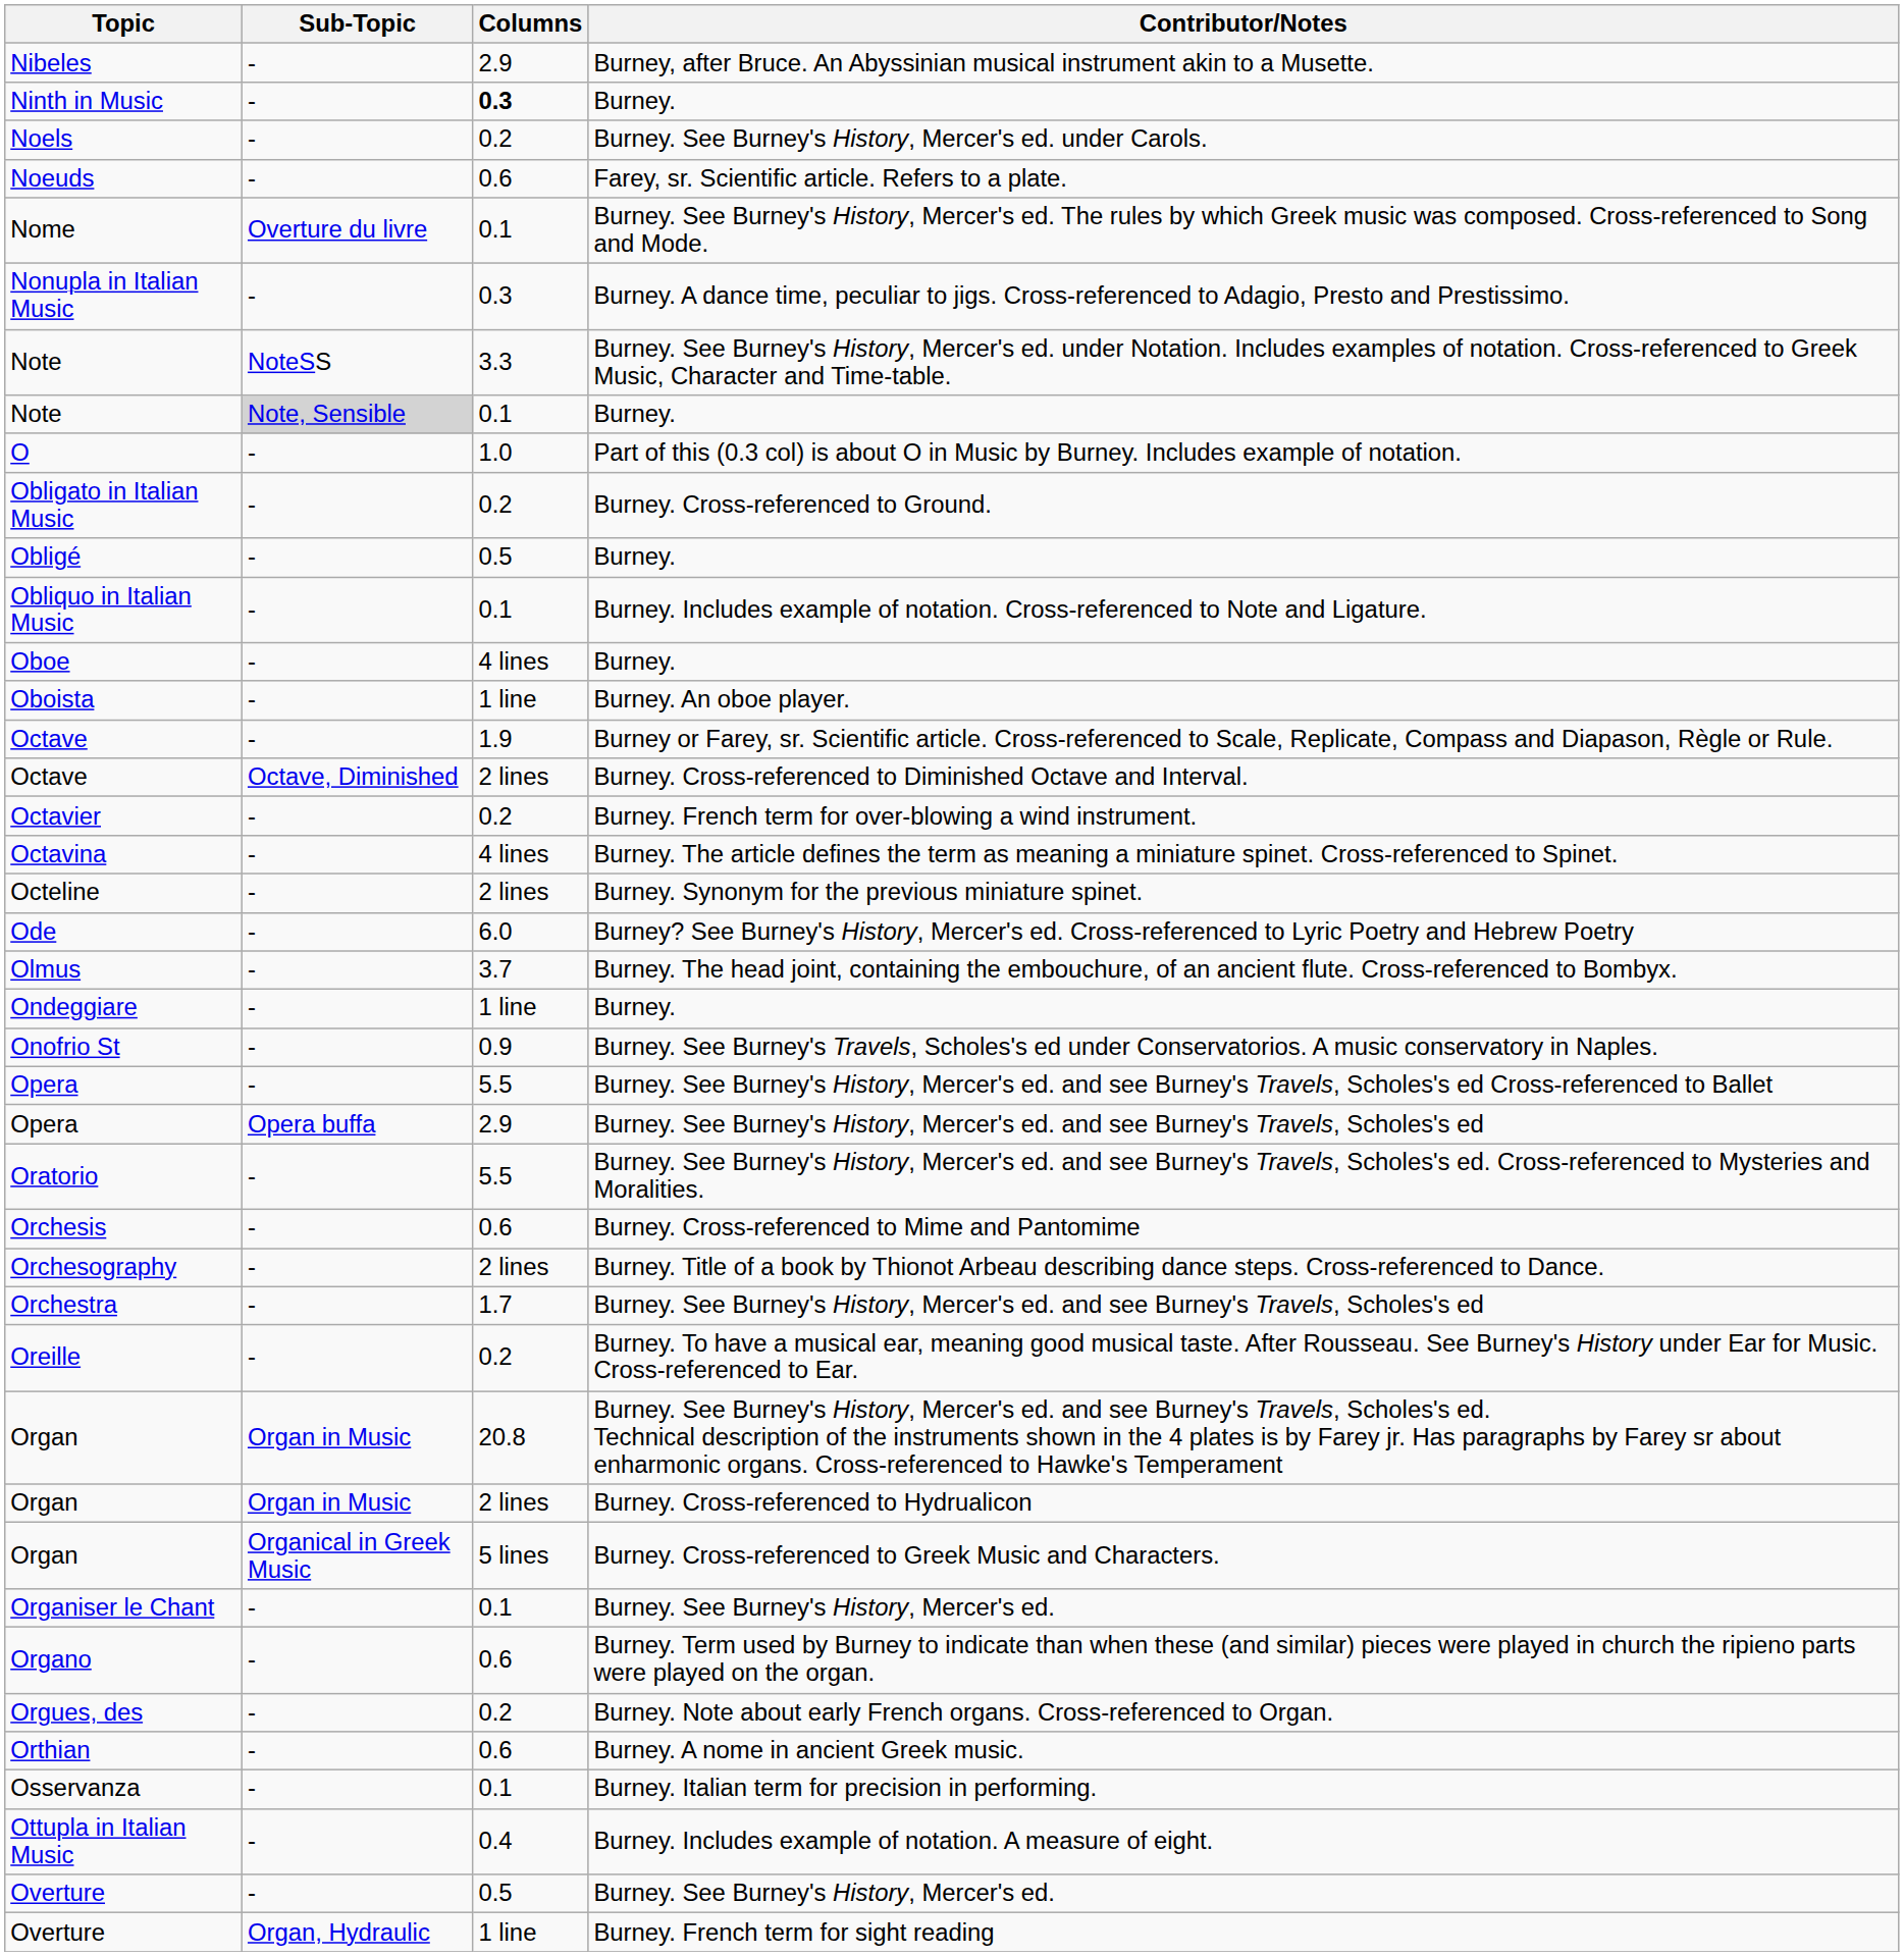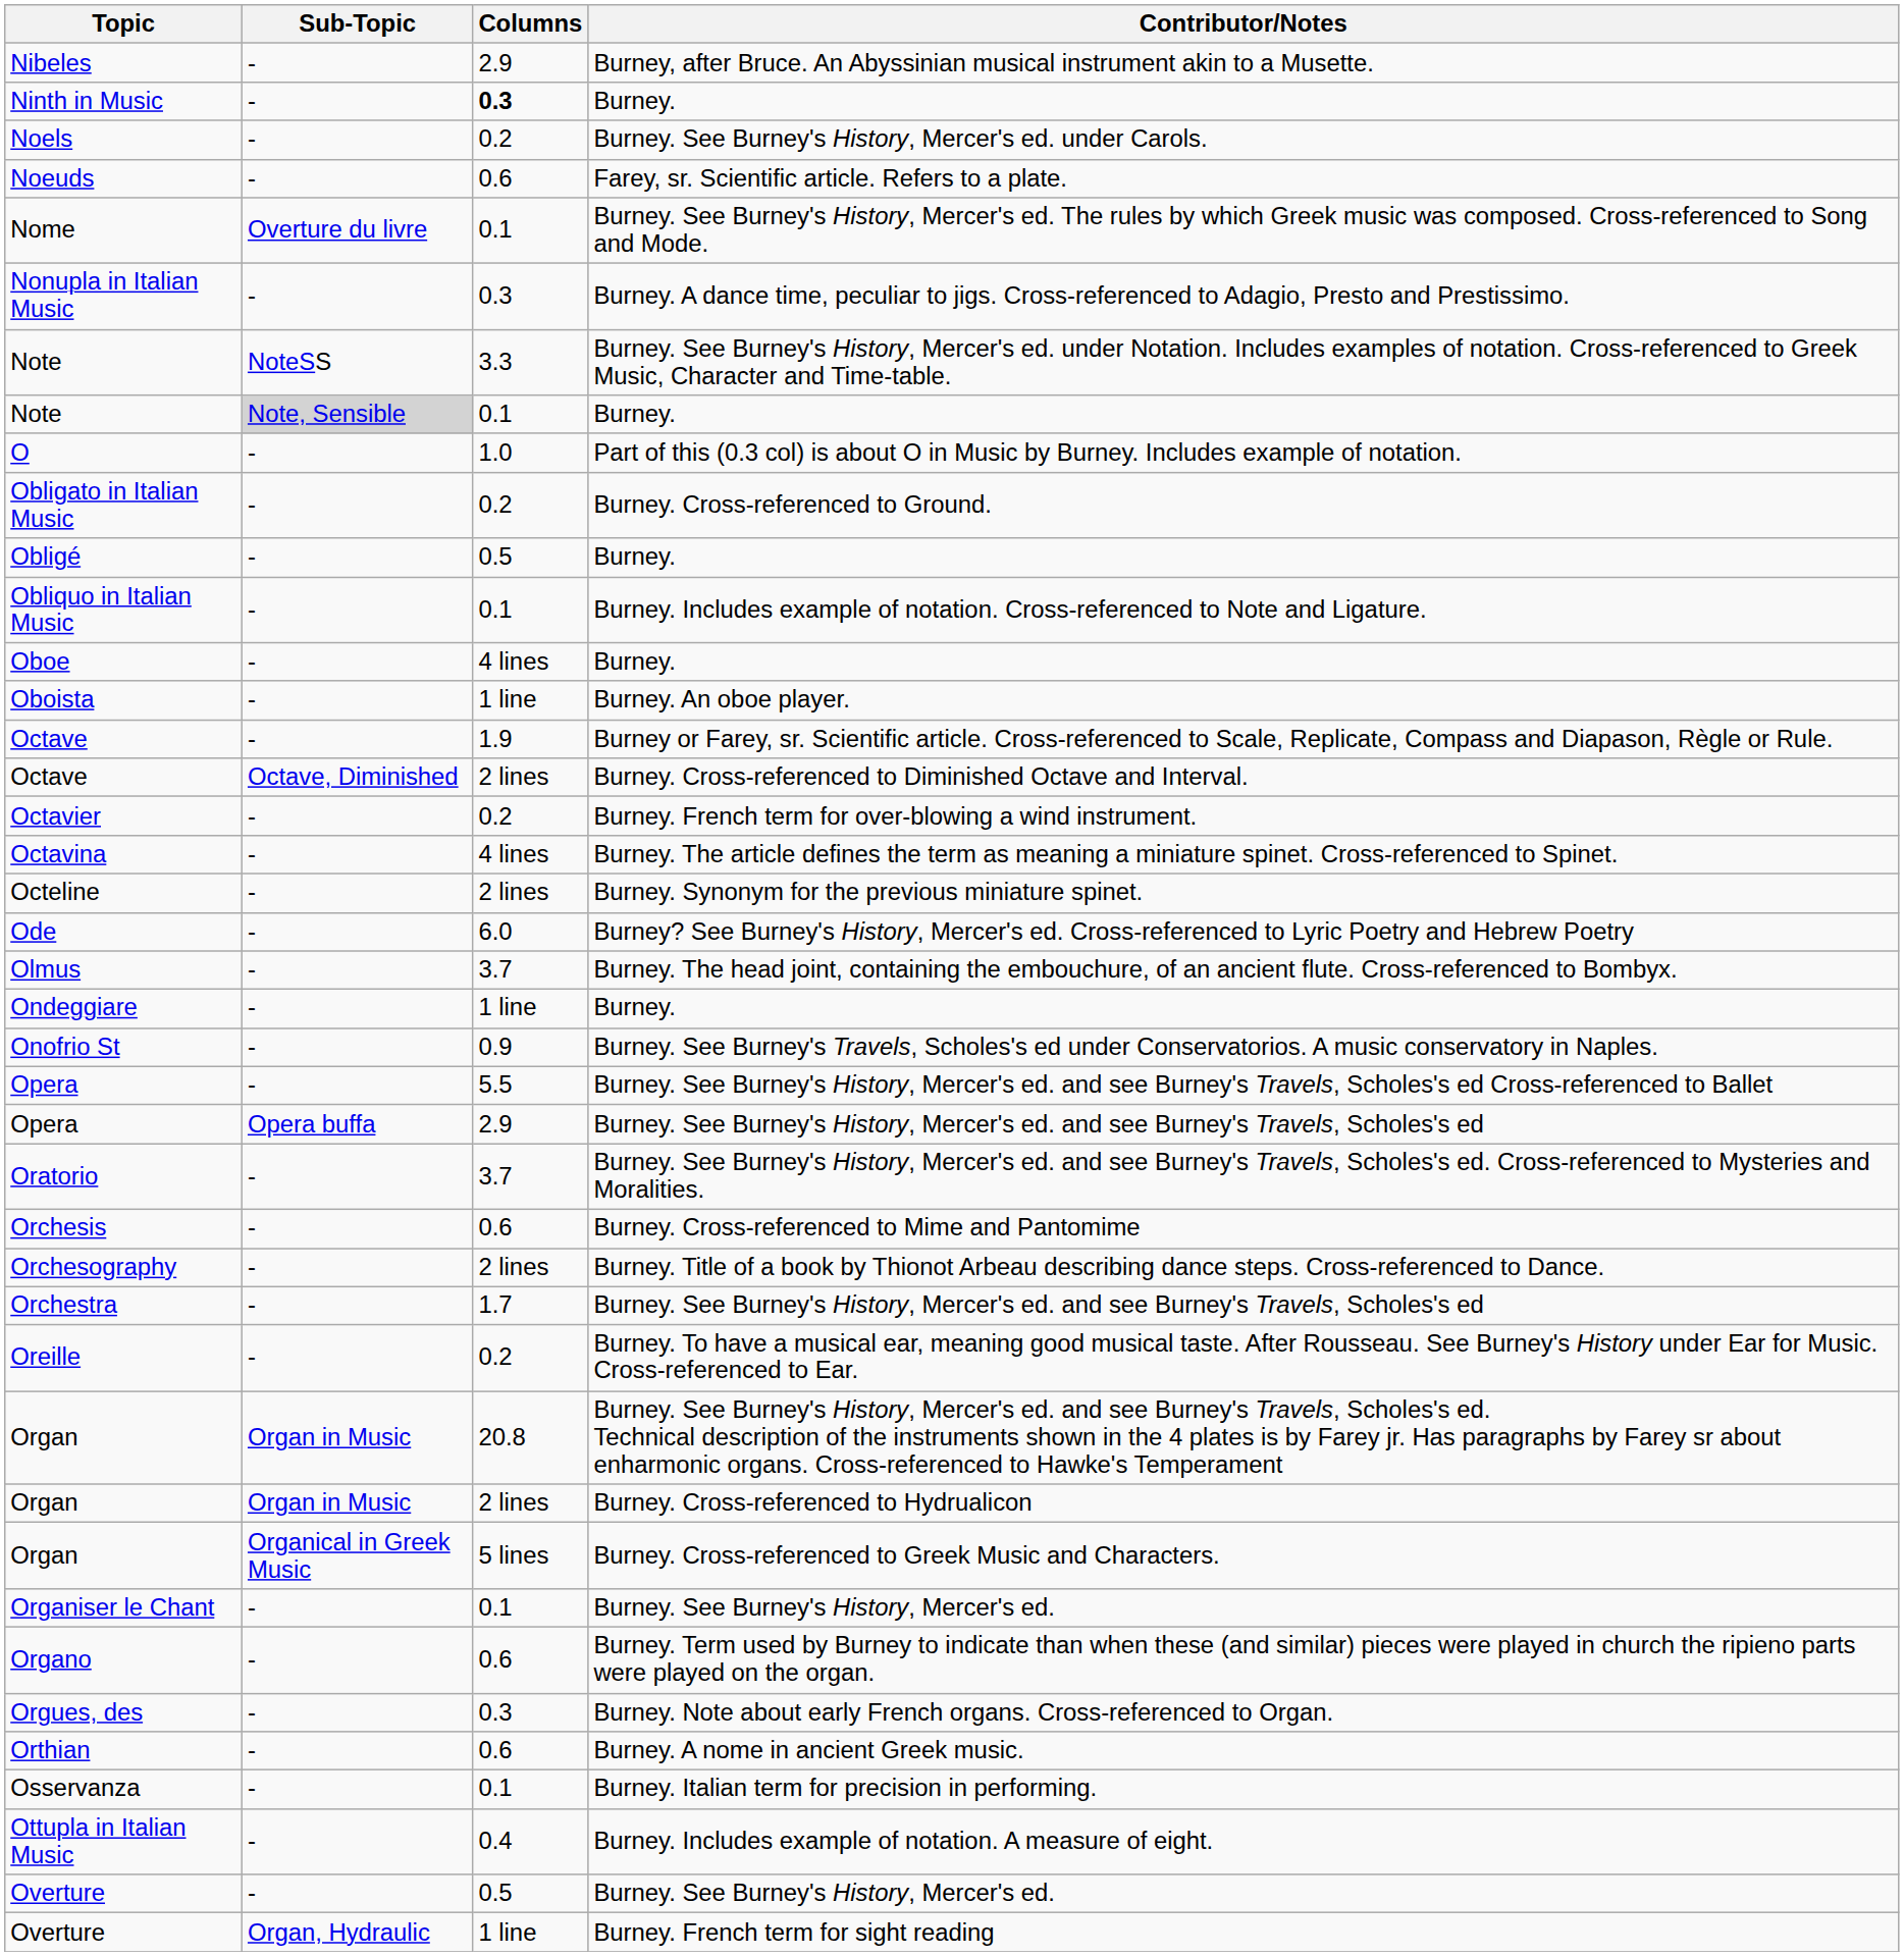Oratorio | Columns: 5.5 -> 3.7
Orgues, des | Columns: 0.2 -> 0.3
